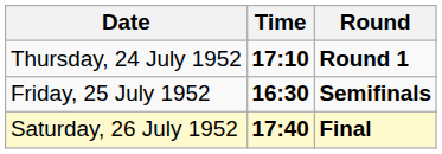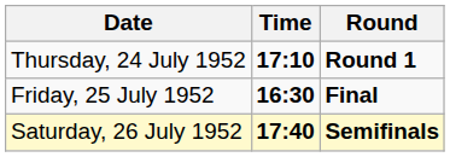Friday, 25 July 1952 | Round: Semifinals -> Final
Saturday, 26 July 1952 | Round: Final -> Semifinals
